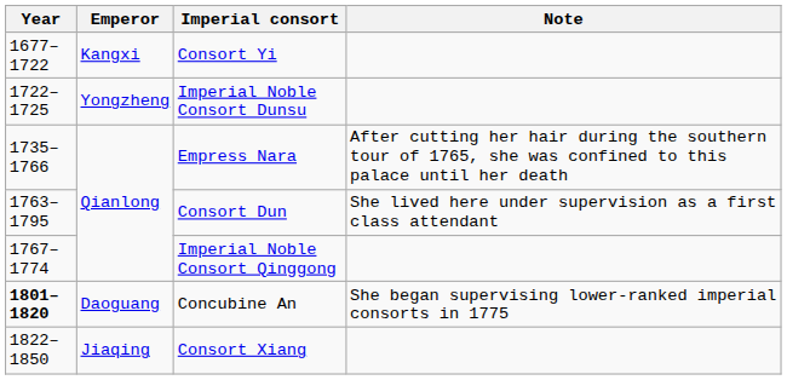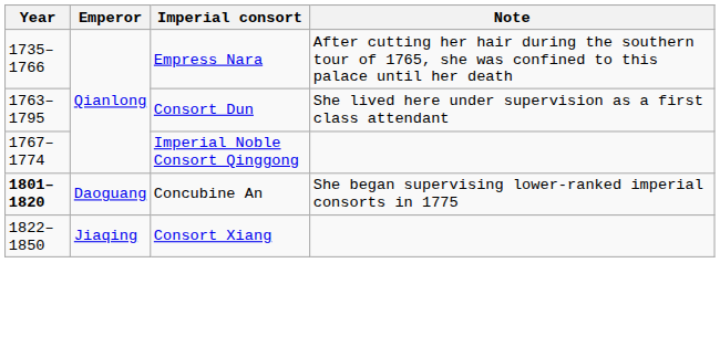- row: 1677–1722 | Kangxi | Consort Yi
- row: 1722–1725 | Yongzheng | Imperial Noble Consort Dunsu
